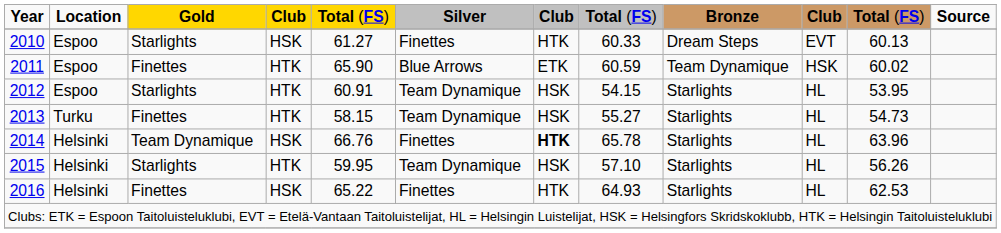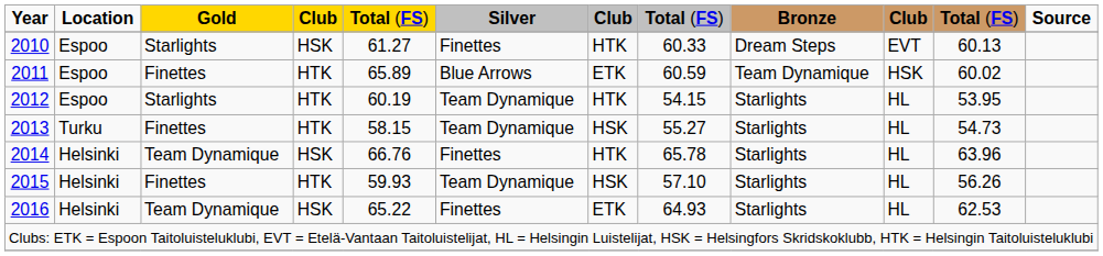2011 | column 5: 65.90 -> 65.89
2012 | column 5: 60.91 -> 60.19
2012 | column 7: HSK -> HTK
2014 | column 7: bold -> normal
2015 | column 3: Starlights -> Finettes
2015 | column 5: 59.95 -> 59.93
2016 | column 3: Finettes -> Team Dynamique
2016 | column 7: HTK -> ETK
